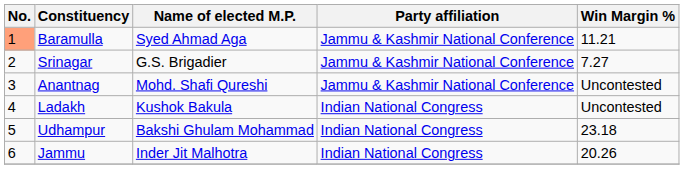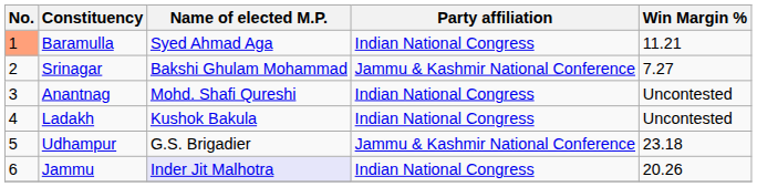Baramulla | Party affiliation: Jammu & Kashmir National Conference -> Indian National Congress
Srinagar | Name of elected M.P.: G.S. Brigadier -> Bakshi Ghulam Mohammad
Anantnag | Party affiliation: Jammu & Kashmir National Conference -> Indian National Congress
Udhampur | Name of elected M.P.: Bakshi Ghulam Mohammad -> G.S. Brigadier
Udhampur | Party affiliation: Indian National Congress -> Jammu & Kashmir National Conference
Jammu | Name of elected M.P.: no background -> lavender background
